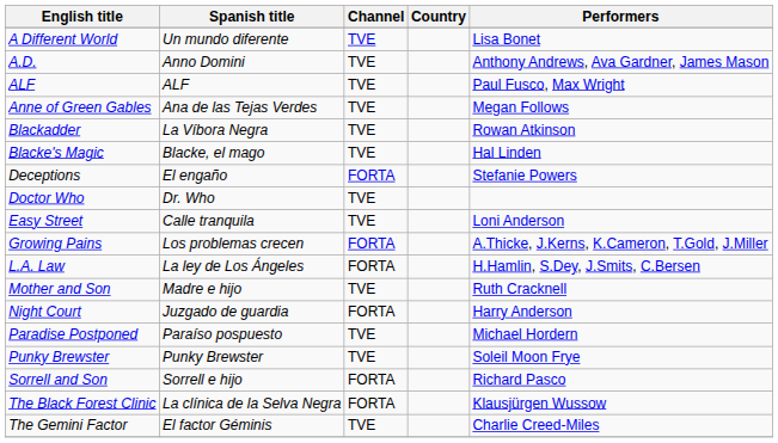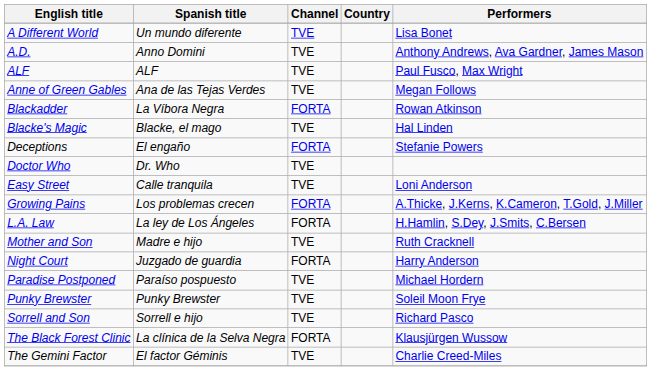Blackadder | Channel: TVE -> FORTA
Sorrell and Son | Channel: FORTA -> TVE
